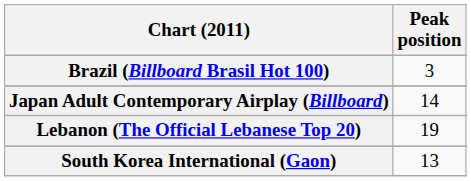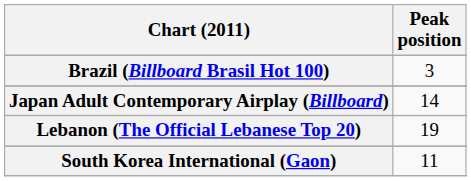South Korea International (Gaon) | Peak position: 13 -> 11
